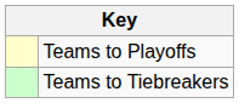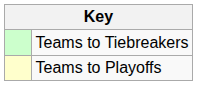rows swapped: Teams to Playoffs <-> Teams to Tiebreakers
